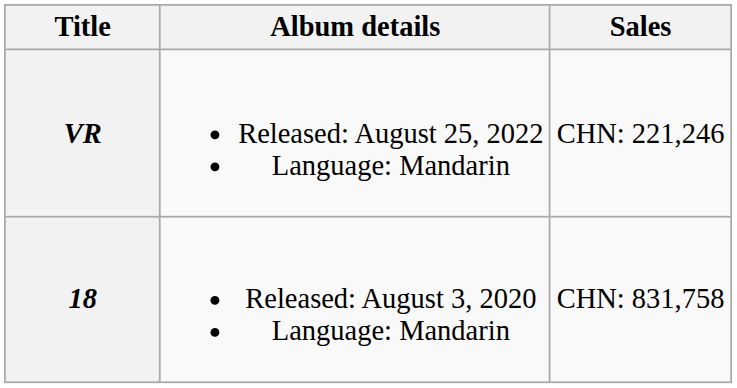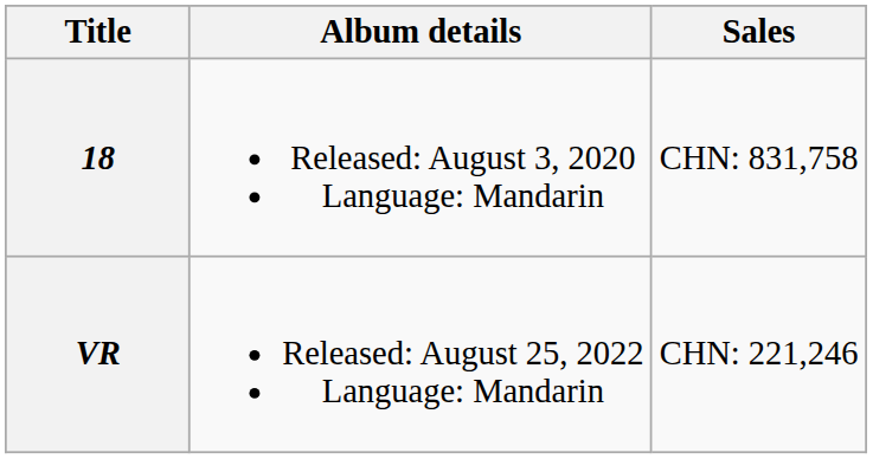rows swapped: 18 <-> VR
